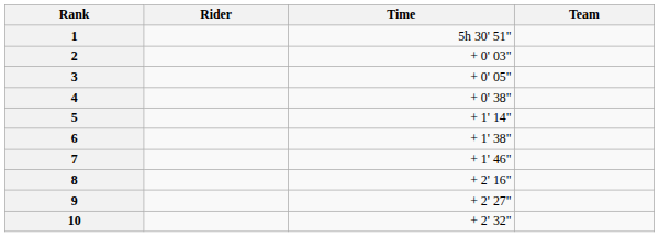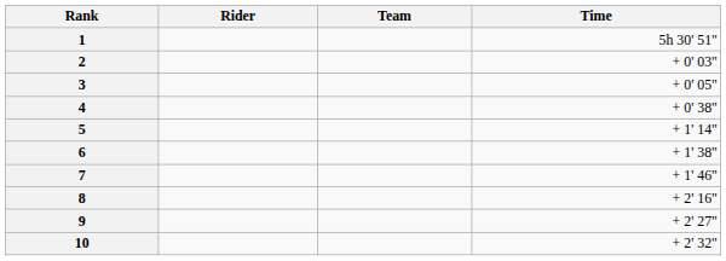columns swapped: Team <-> Time
